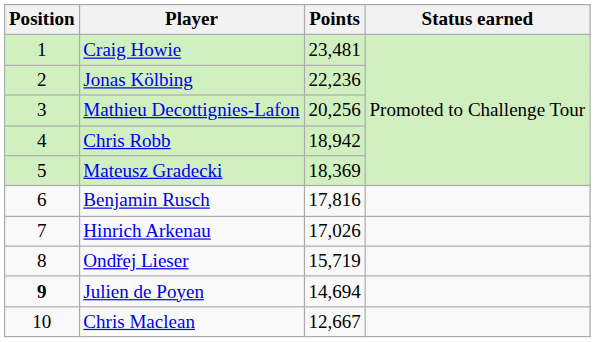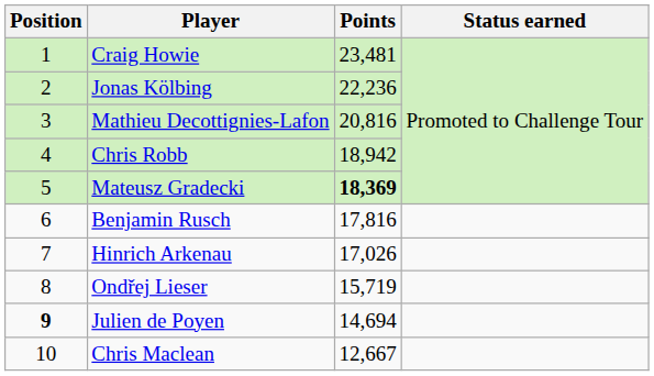Mathieu Decottignies-Lafon | Points: 20,256 -> 20,816
Mateusz Gradecki | Points: normal -> bold
